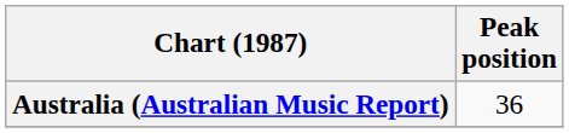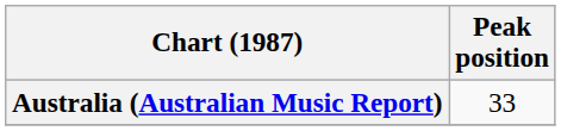Australia (Australian Music Report) | Peak position: 36 -> 33
